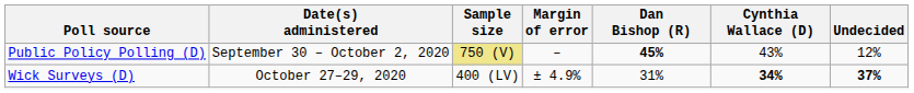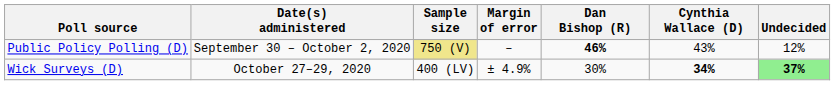Public Policy Polling (D) | Dan Bishop (R): 45% -> 46%
Wick Surveys (D) | Dan Bishop (R): 31% -> 30%
Wick Surveys (D) | Undecided: no background -> lightgreen background
